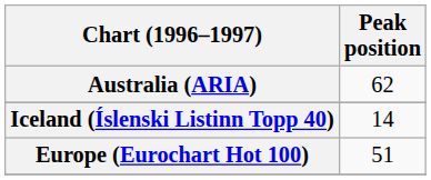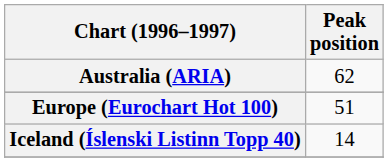rows swapped: Europe (Eurochart Hot 100) <-> Iceland (Íslenski Listinn Topp 40)
